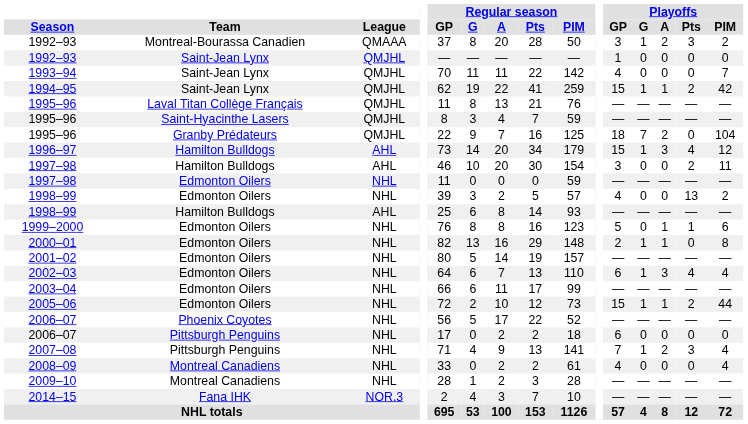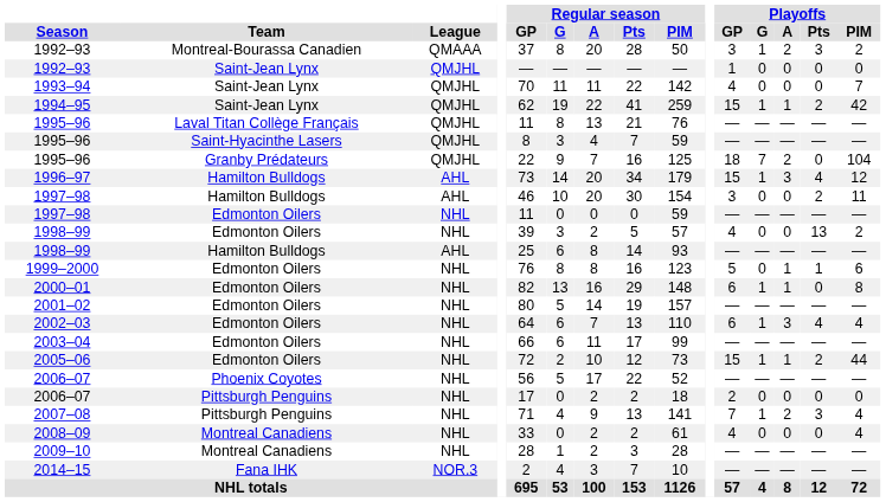2000–01 | Playoffs / GP: 2 -> 6
2006–07 / Pittsburgh Penguins | Playoffs / GP: 6 -> 2
